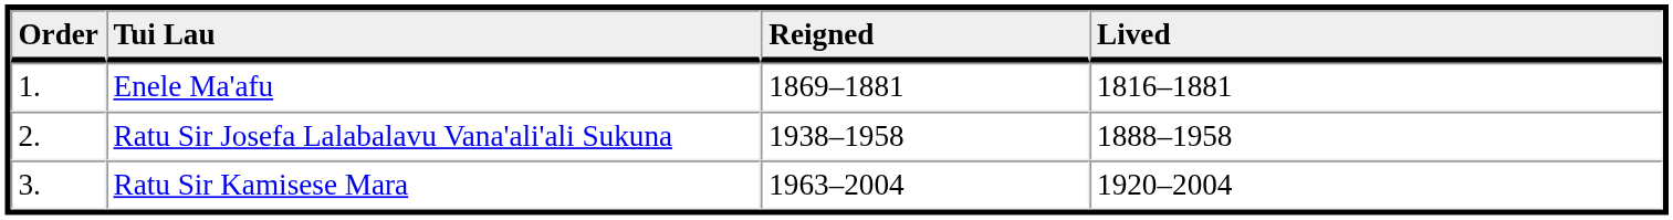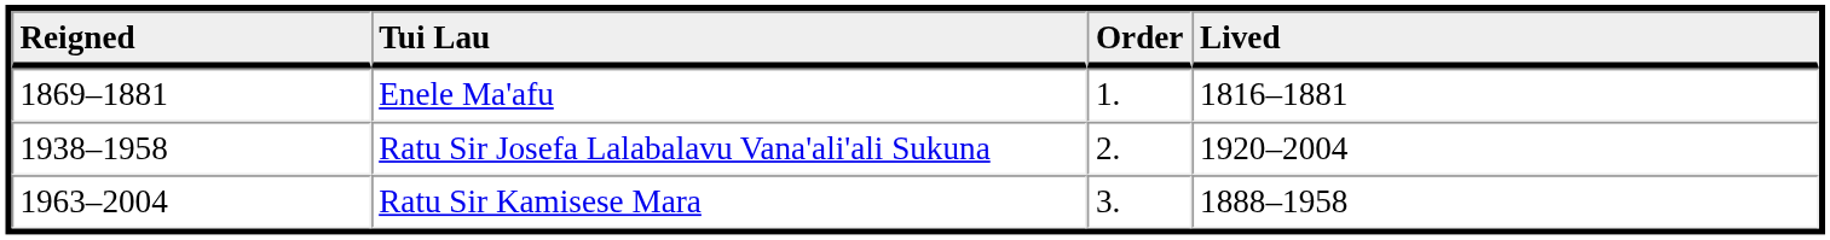columns swapped: Order <-> Reigned
Ratu Sir Josefa Lalabalavu Vana'ali'ali Sukuna | Lived: 1888–1958 -> 1920–2004
Ratu Sir Kamisese Mara | Lived: 1920–2004 -> 1888–1958
